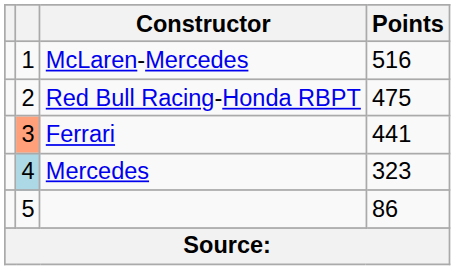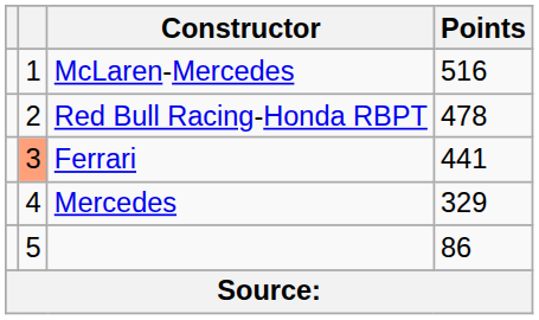Red Bull Racing-Honda RBPT | Points: 475 -> 478
Mercedes | column 2: lightblue background -> no background
Mercedes | Points: 323 -> 329
